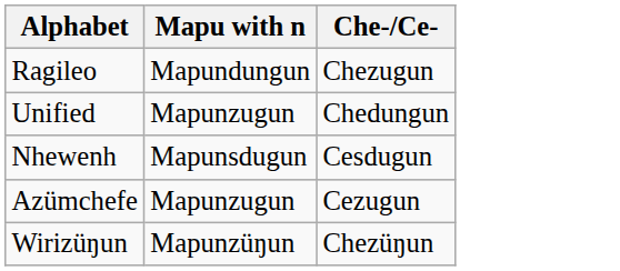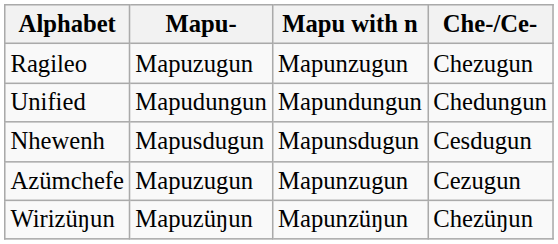+ column: Mapu- | Mapuzugun | Mapudungun | Mapusdugun | Mapuzugun | Mapuzüŋun
Ragileo | Mapu with n: Mapundungun -> Mapunzugun
Unified | Mapu with n: Mapunzugun -> Mapundungun
